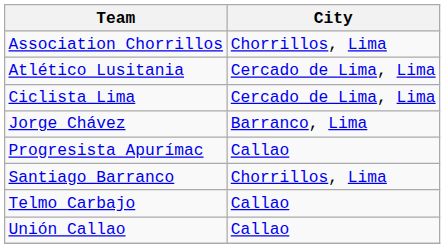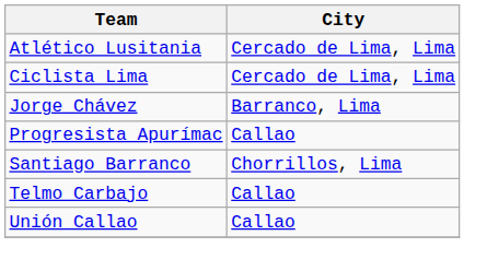- row: Association Chorrillos | Chorrillos, Lima
